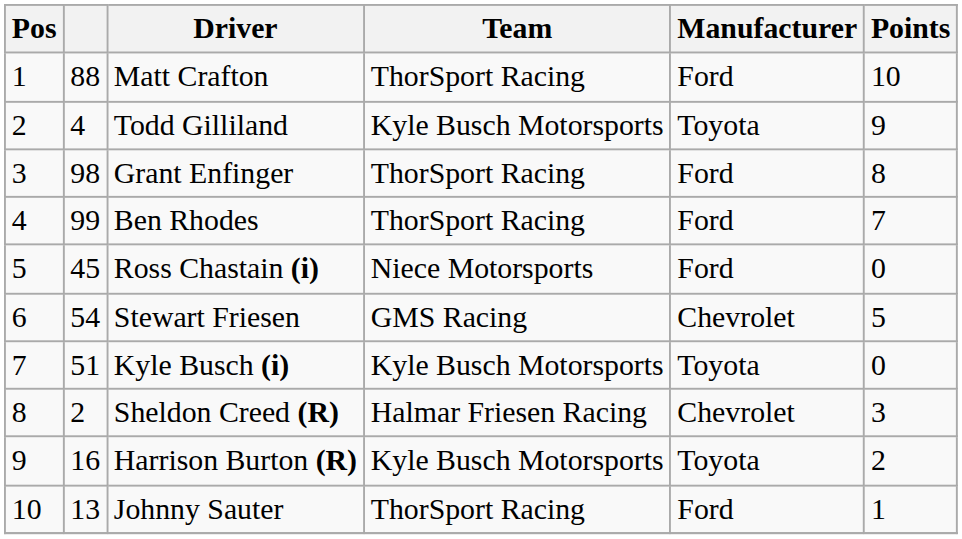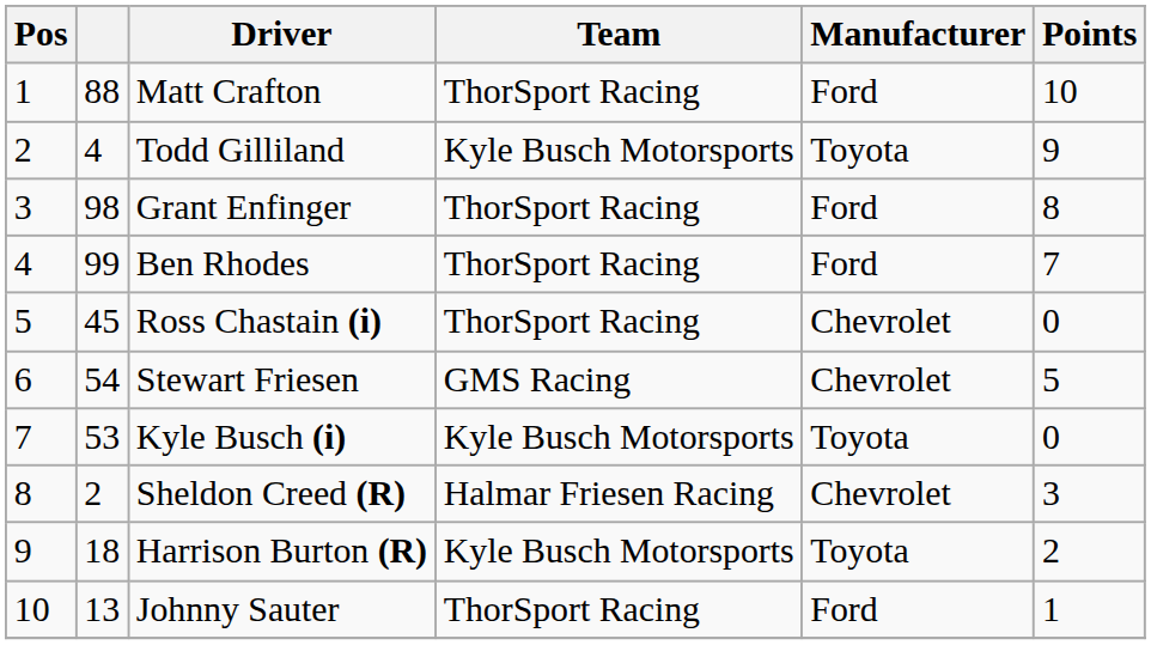Ross Chastain (i) | Team: Niece Motorsports -> ThorSport Racing
Ross Chastain (i) | Manufacturer: Ford -> Chevrolet
Kyle Busch (i) | column 2: 51 -> 53
Harrison Burton (R) | column 2: 16 -> 18
